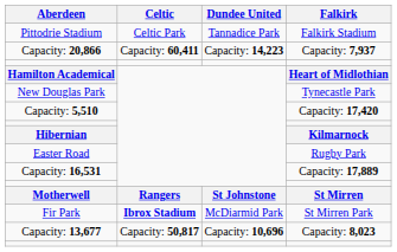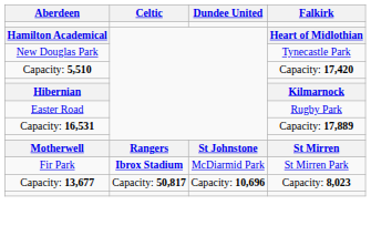- row: Pittodrie Stadium | Celtic Park | Tannadice Park | Falkirk Stadium
- row: Capacity: 20,866 | Capacity: 60,411 | Capacity: 14,223 | Capacity: 7,937
